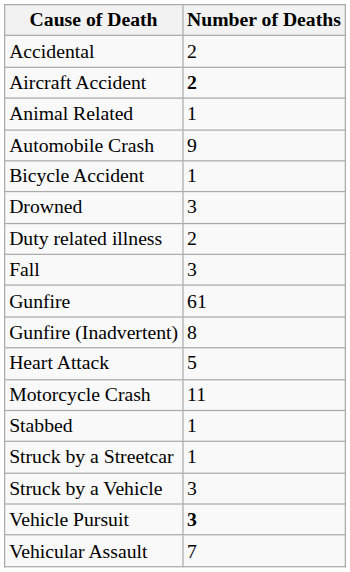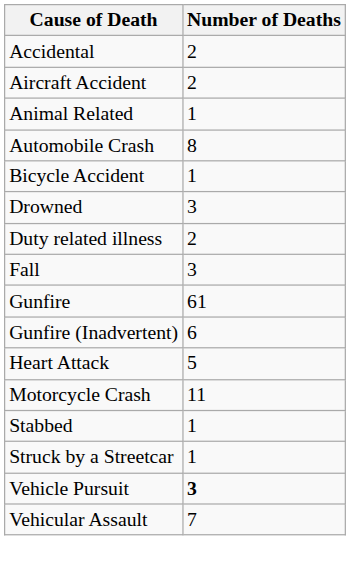Aircraft Accident | Number of Deaths: bold -> normal
Automobile Crash | Number of Deaths: 9 -> 8
Gunfire (Inadvertent) | Number of Deaths: 8 -> 6
- row: Struck by a Vehicle | 3
